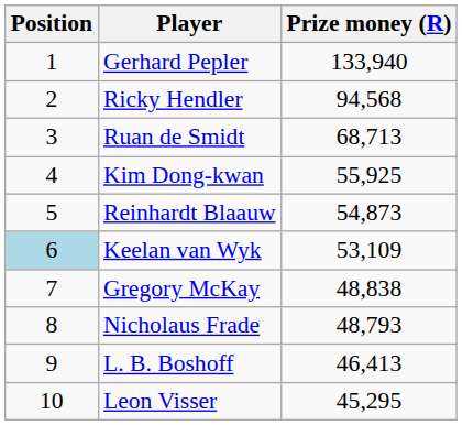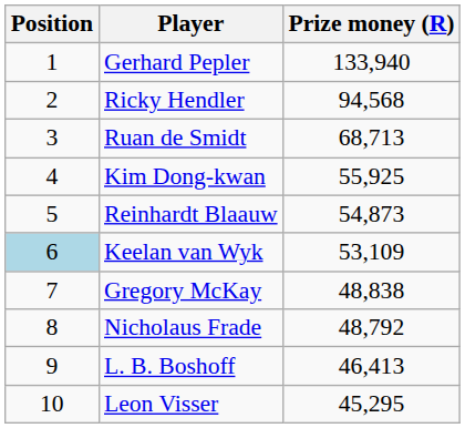Nicholaus Frade | Prize money (R): 48,793 -> 48,792
